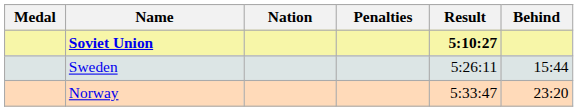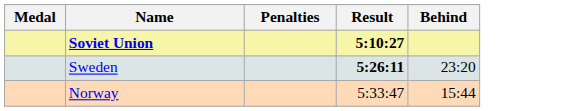- column: Nation
Sweden | Result: normal -> bold
Sweden | Behind: 15:44 -> 23:20
Norway | Behind: 23:20 -> 15:44
